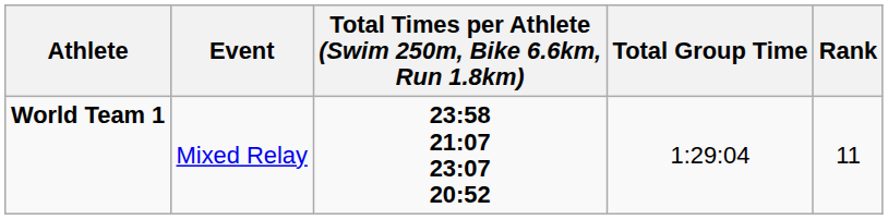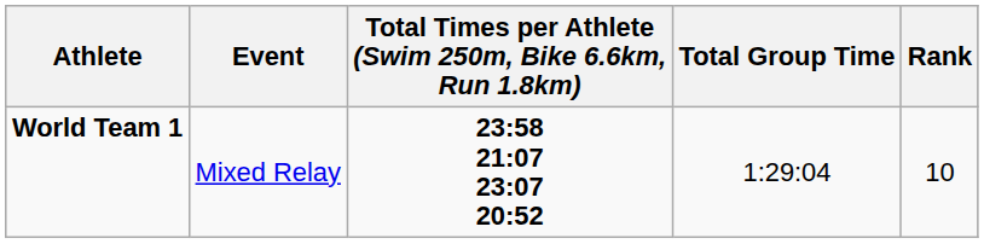World Team 1 | Rank: 11 -> 10
